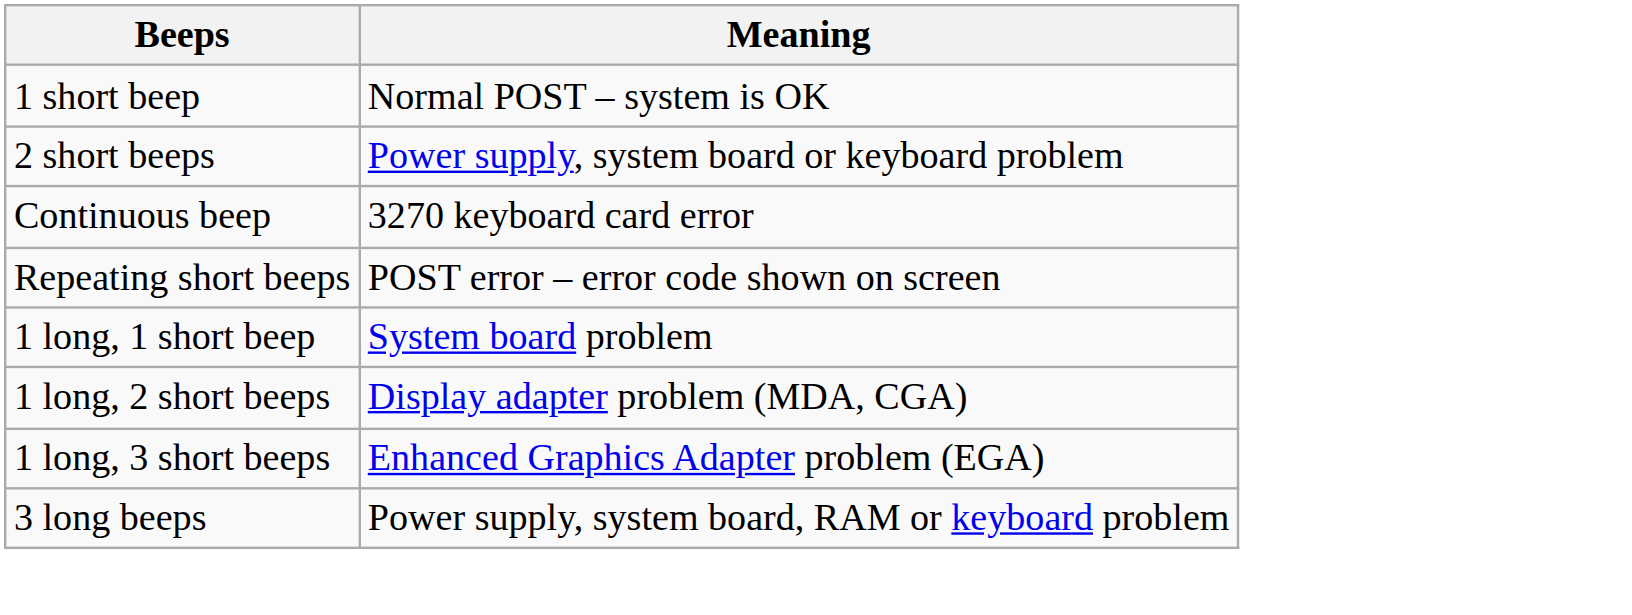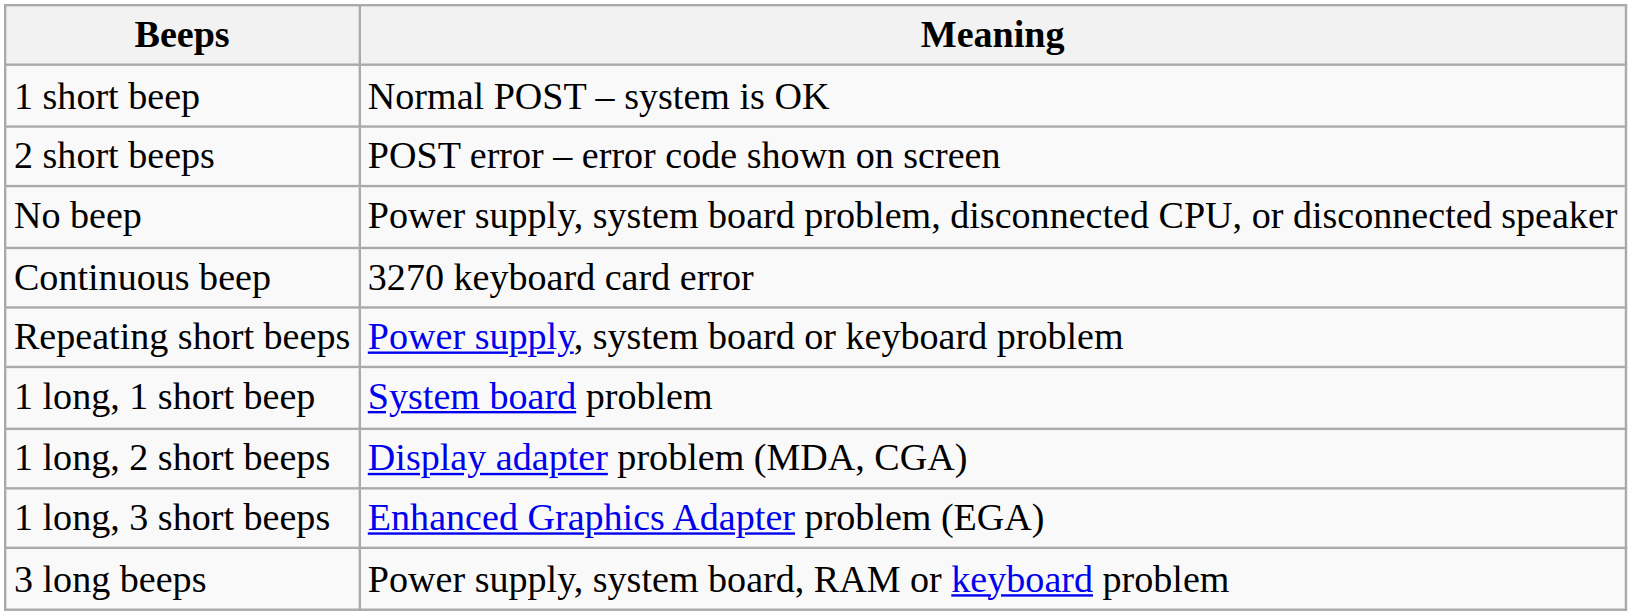2 short beeps | Meaning: Power supply, system board or keyboard problem -> POST error – error code shown on screen
+ row: No beep | Power supply, system board problem, disconnected CPU, or disconnected speaker
Repeating short beeps | Meaning: POST error – error code shown on screen -> Power supply, system board or keyboard problem
